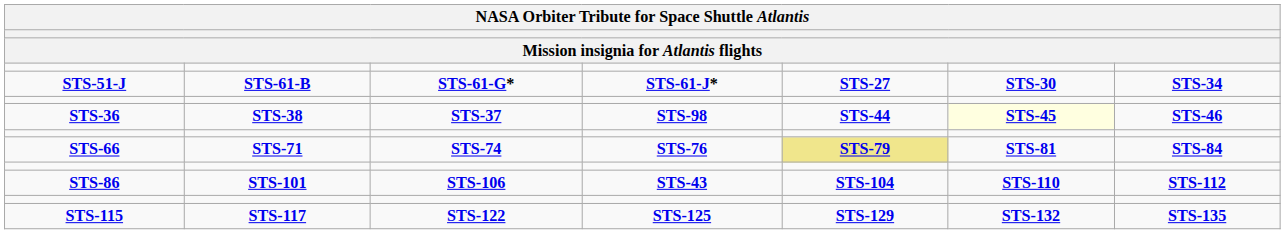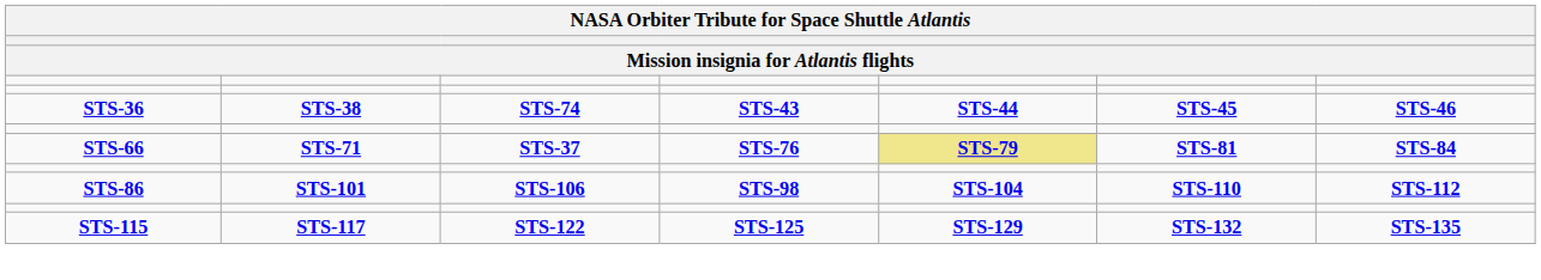- row: STS-51-J | STS-61-B | STS-61-G* | STS-61-J* | STS-27 | STS-30 | STS-34
STS-36 | column 3: STS-37 -> STS-74
STS-36 | column 4: STS-98 -> STS-43
STS-36 | column 6: lightyellow background -> no background
STS-66 | column 3: STS-74 -> STS-37
STS-86 | column 4: STS-43 -> STS-98
